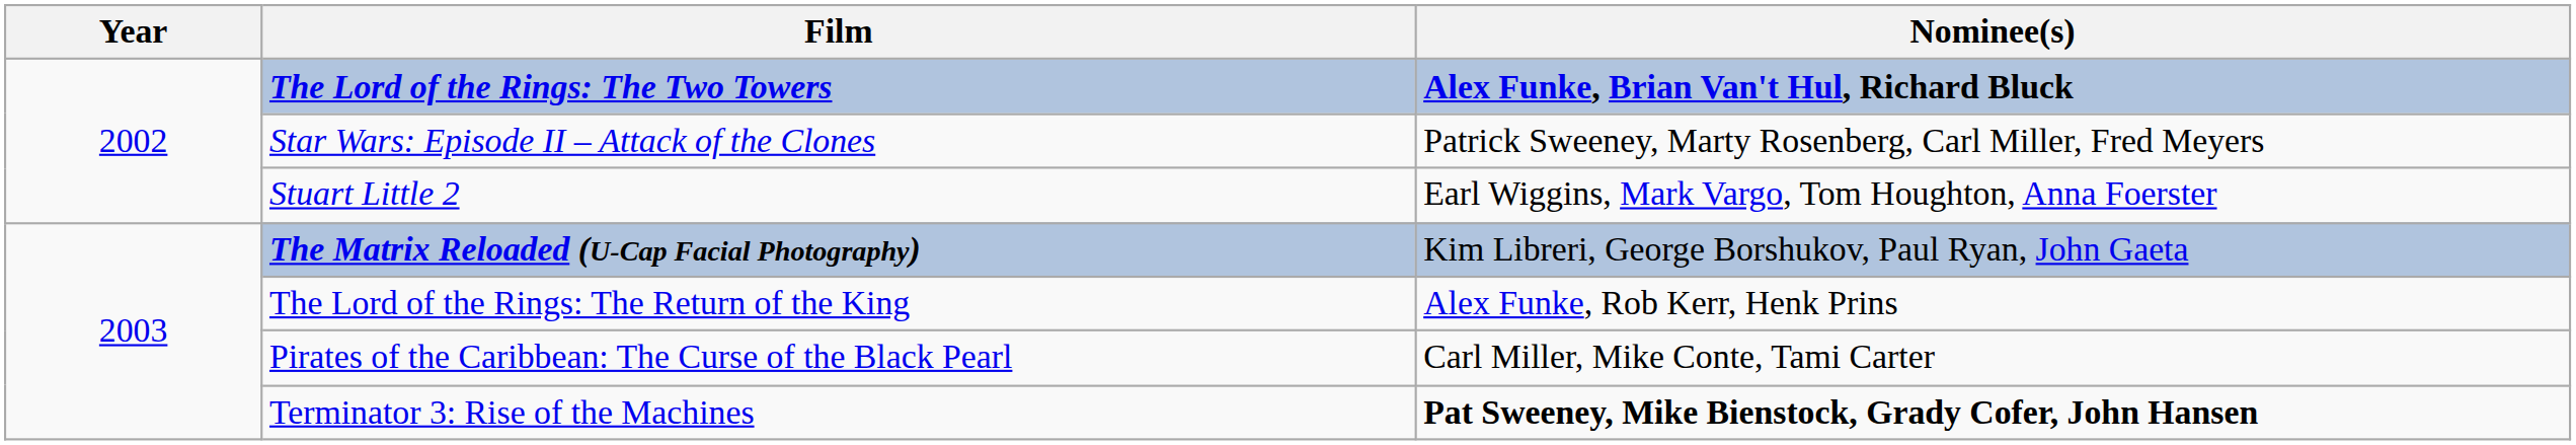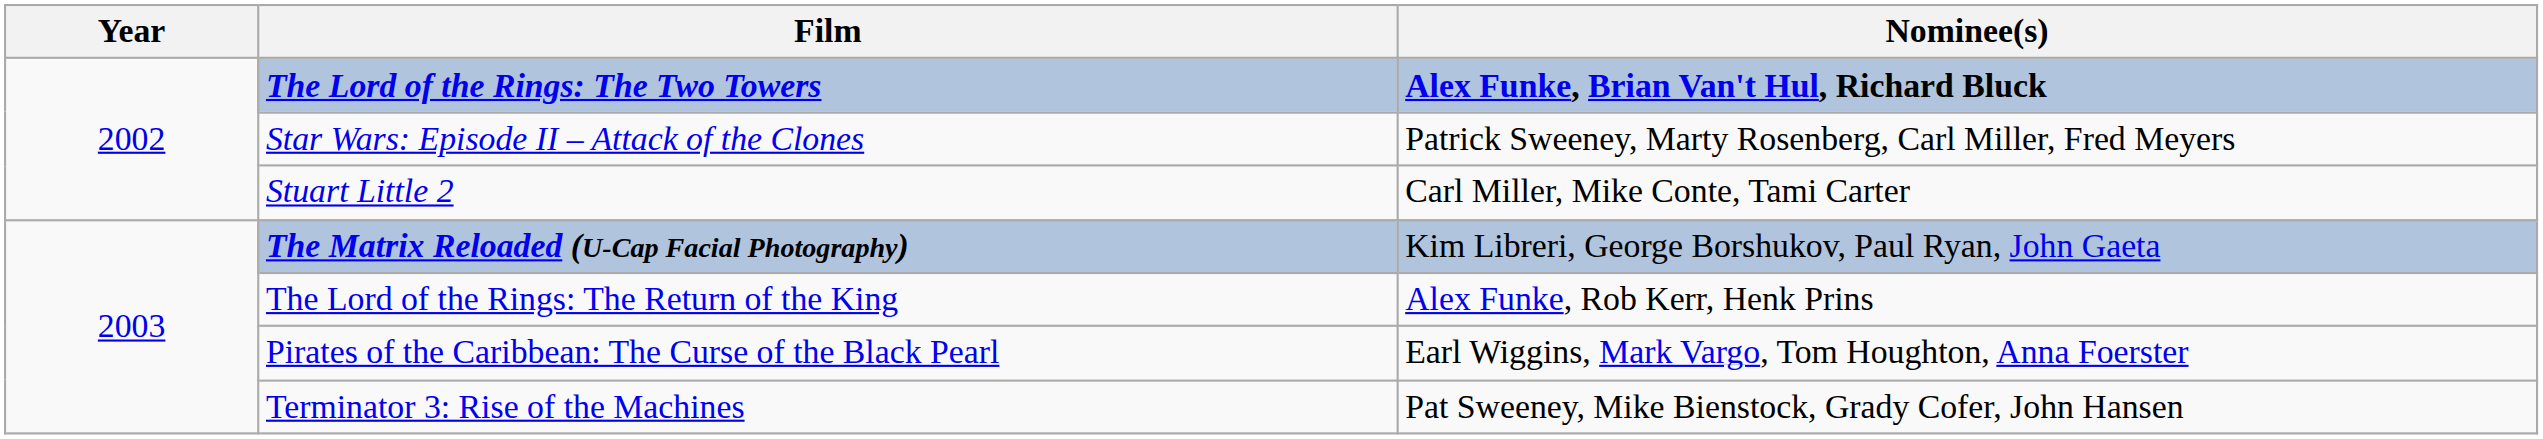Stuart Little 2 | Nominee(s): Earl Wiggins, Mark Vargo, Tom Houghton, Anna Foerster -> Carl Miller, Mike Conte, Tami Carter
Pirates of the Caribbean: The Curse of the Black Pearl | Nominee(s): Carl Miller, Mike Conte, Tami Carter -> Earl Wiggins, Mark Vargo, Tom Houghton, Anna Foerster
Terminator 3: Rise of the Machines | Nominee(s): bold -> normal
